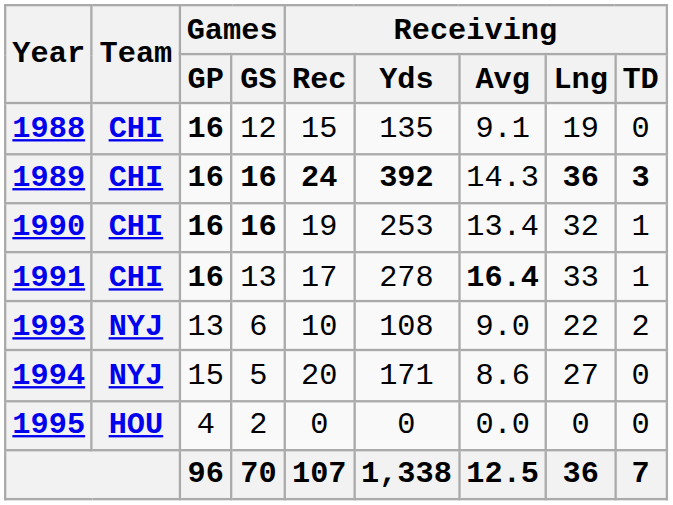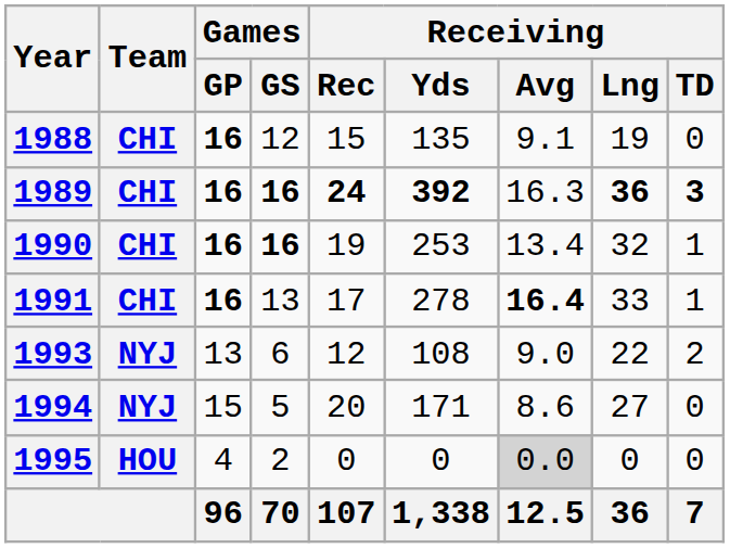1989 | Receiving / Avg: 14.3 -> 16.3
1993 | Receiving / Rec: 10 -> 12
1995 | Receiving / Avg: no background -> lightgrey background
